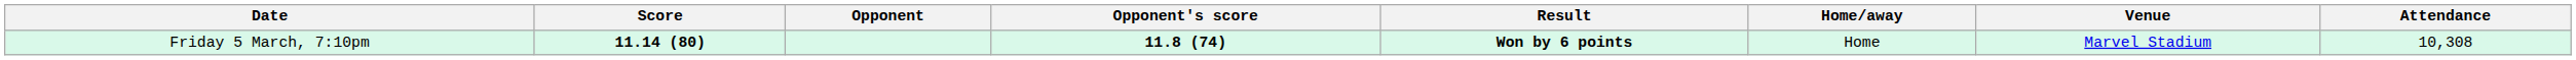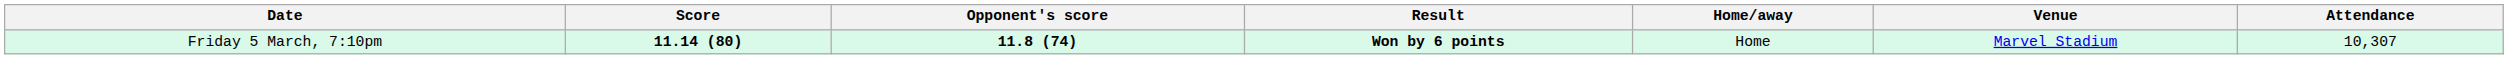- column: Opponent
Friday 5 March, 7:10pm | Attendance: 10,308 -> 10,307
